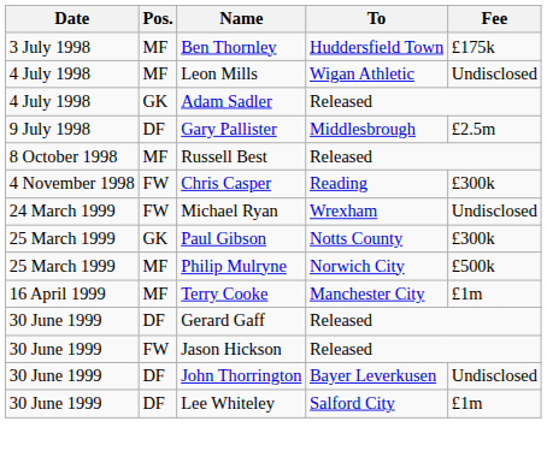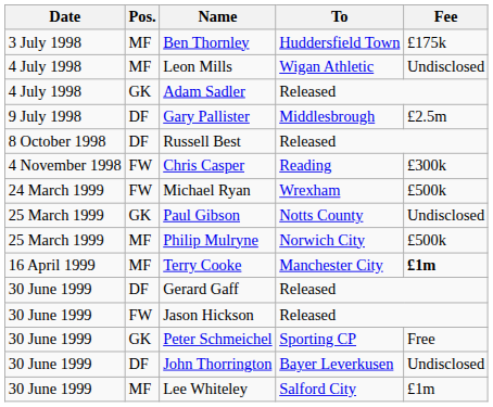Russell Best | Pos.: MF -> DF
Michael Ryan | Fee: Undisclosed -> £500k
Paul Gibson | Fee: £300k -> Undisclosed
Terry Cooke | Fee: normal -> bold
+ row: 30 June 1999 | GK | Peter Schmeichel | Sporting CP | Free
Lee Whiteley | Pos.: DF -> MF
